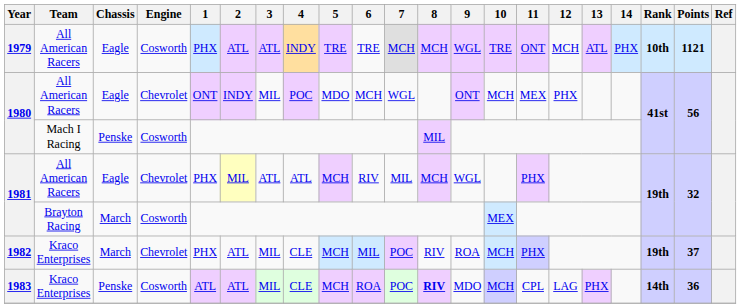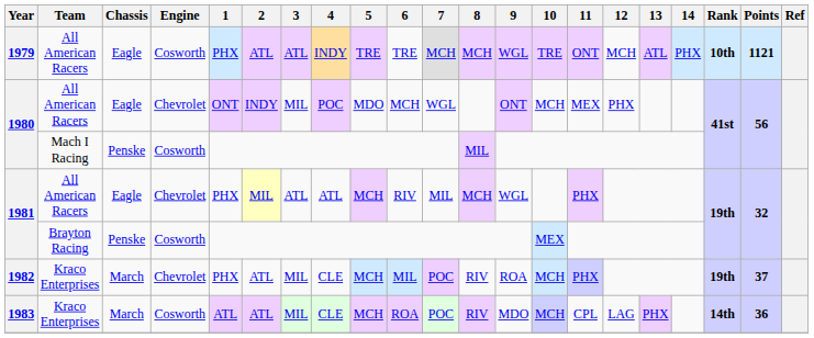1981 / Brayton Racing | Chassis: March -> Penske
1983 | Chassis: Penske -> March
1983 | 8: bold -> normal
